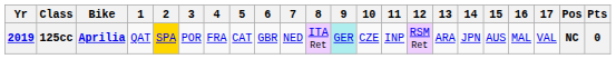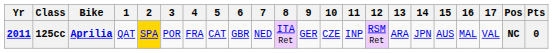125cc | Yr: 2019 -> 2011
125cc | 9: paleturquoise background -> no background
